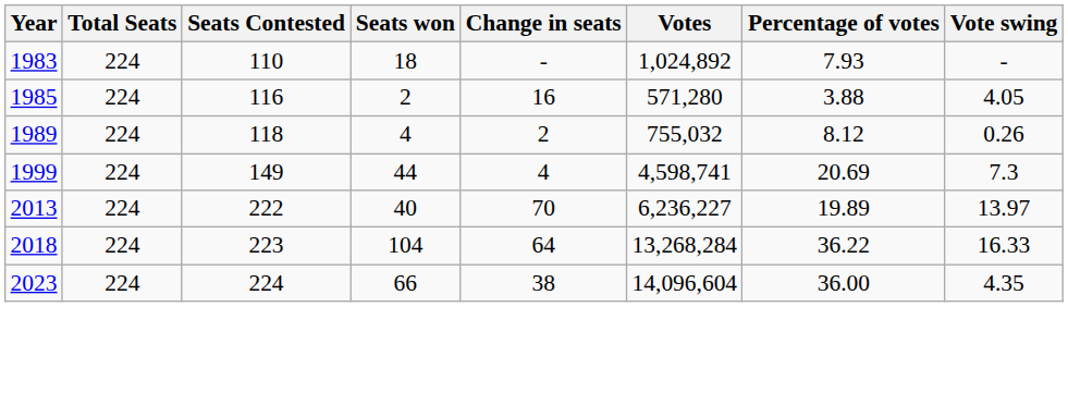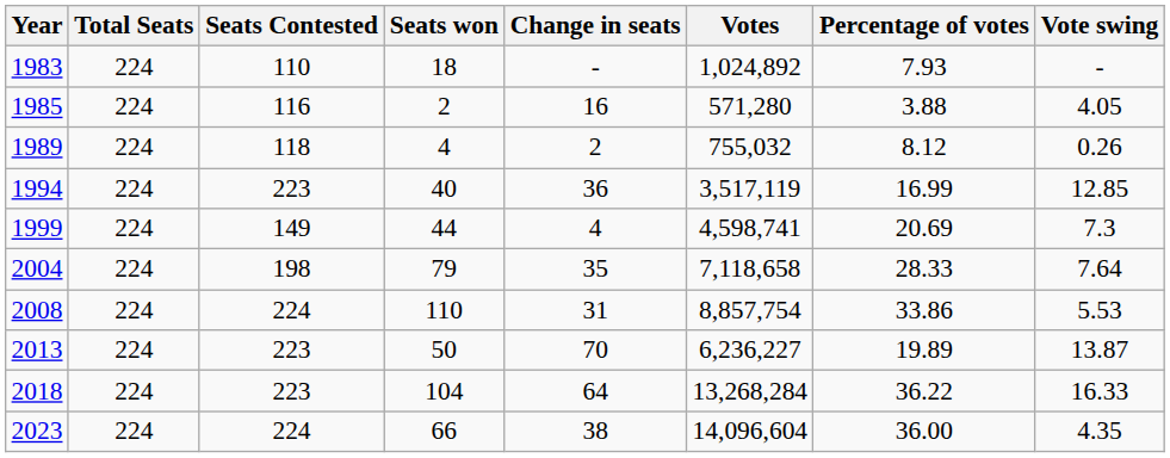+ row: 1994 | 224 | 223 | 40 | 36 | 3,517,119 | 16.99 | 12.85
+ row: 2004 | 224 | 198 | 79 | 35 | 7,118,658 | 28.33 | 7.64
+ row: 2008 | 224 | 224 | 110 | 31 | 8,857,754 | 33.86 | 5.53
2013 | Seats Contested: 222 -> 223
2013 | Seats won: 40 -> 50
2013 | Vote swing: 13.97 -> 13.87
